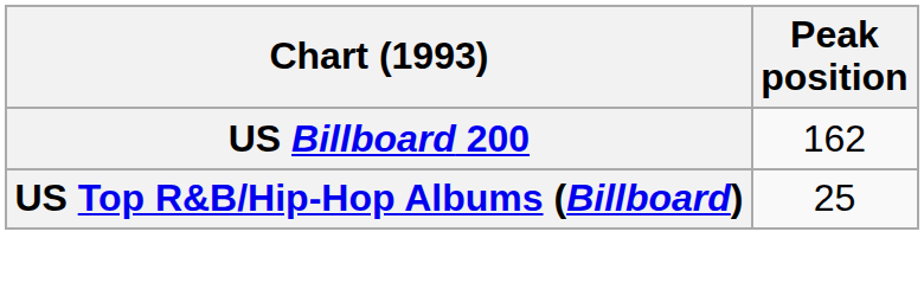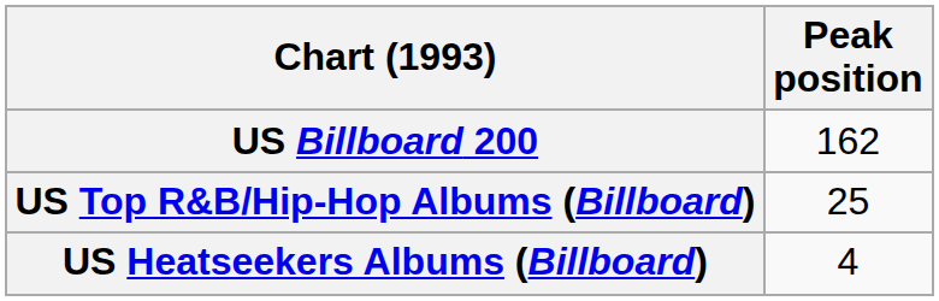+ row: US Heatseekers Albums (Billboard) | 4
